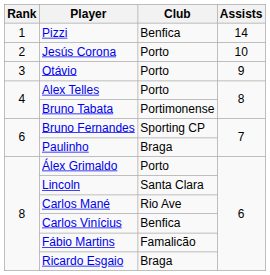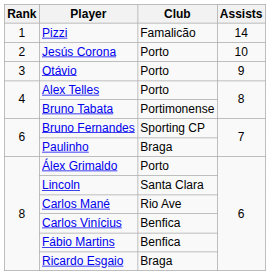Pizzi | Club: Benfica -> Famalicão
Fábio Martins | Club: Famalicão -> Benfica
